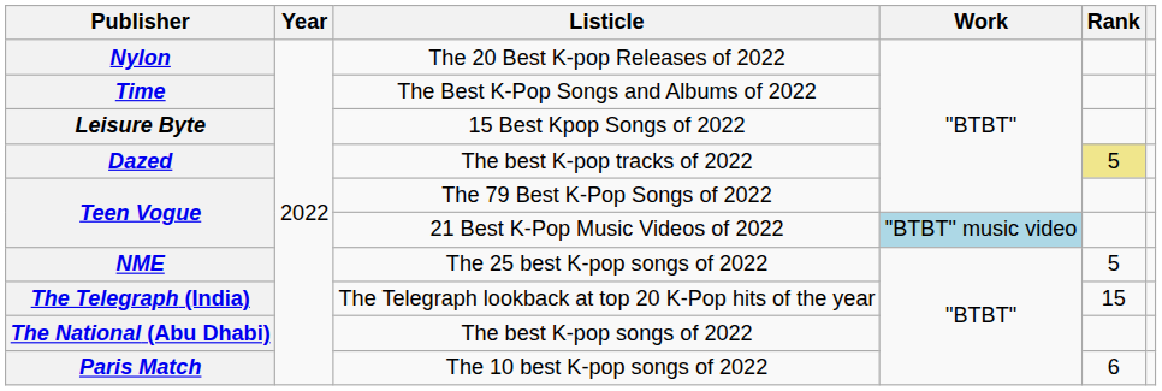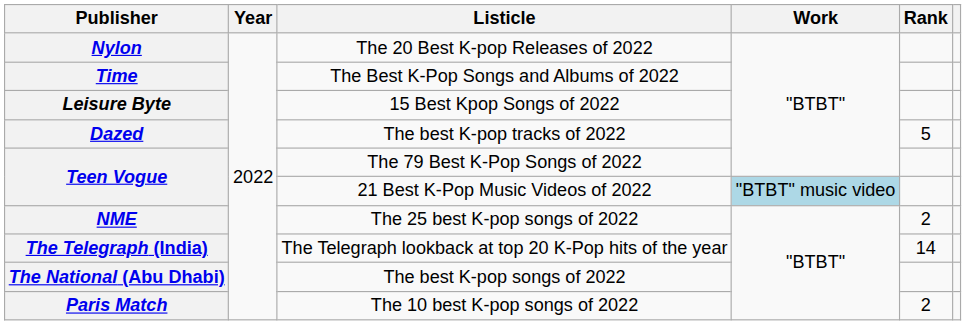Dazed | Rank: khaki background -> no background
NME | Rank: 5 -> 2
The Telegraph (India) | Rank: 15 -> 14
Paris Match | Rank: 6 -> 2
